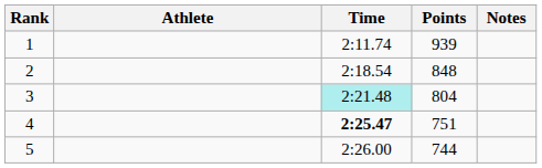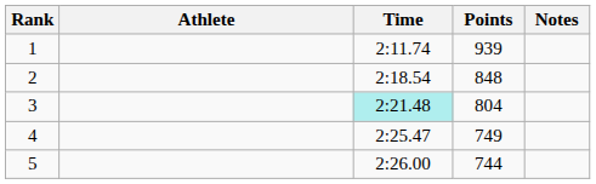4 | Time: bold -> normal
4 | Points: 751 -> 749
